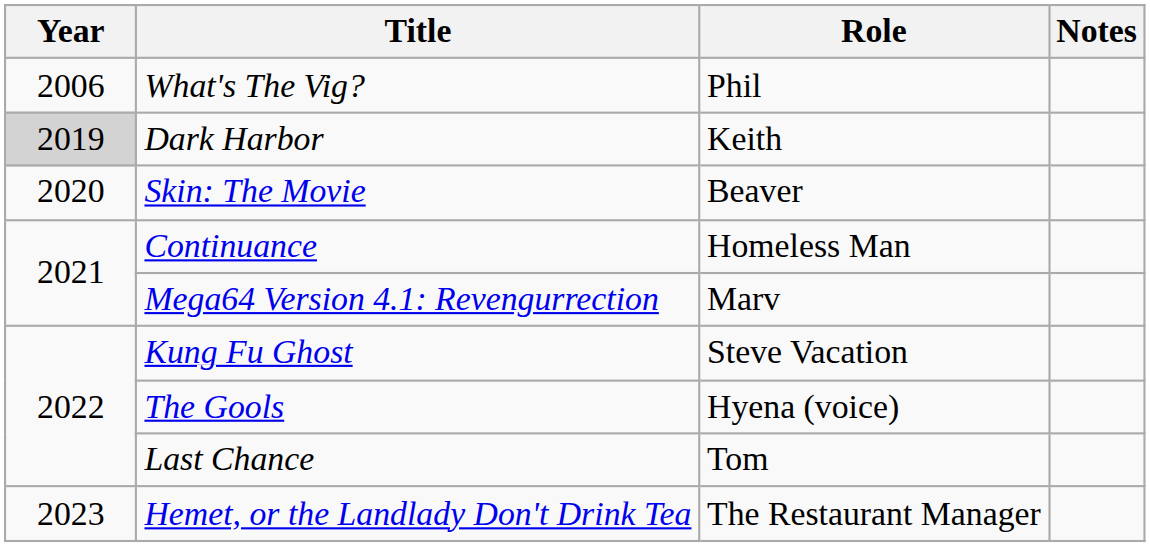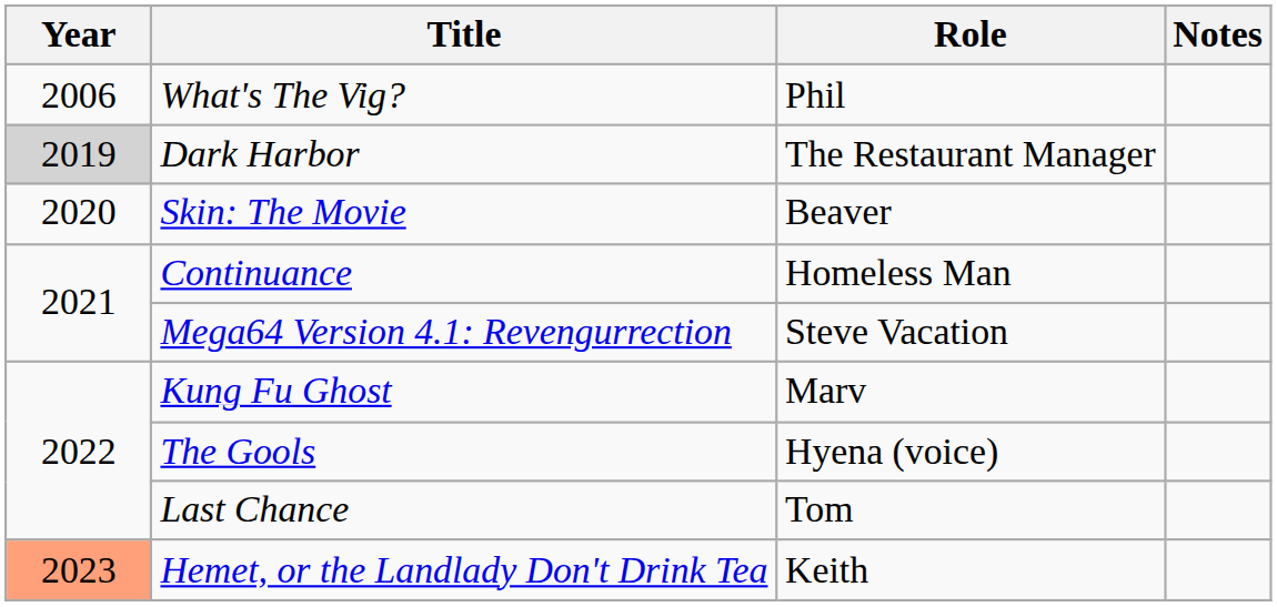Dark Harbor | Role: Keith -> The Restaurant Manager
Mega64 Version 4.1: Revengurrection | Role: Marv -> Steve Vacation
Kung Fu Ghost | Role: Steve Vacation -> Marv
Hemet, or the Landlady Don't Drink Tea | Year: no background -> lightsalmon background
Hemet, or the Landlady Don't Drink Tea | Role: The Restaurant Manager -> Keith
